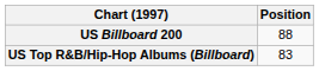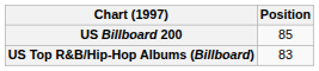US Billboard 200 | Position: 88 -> 85
